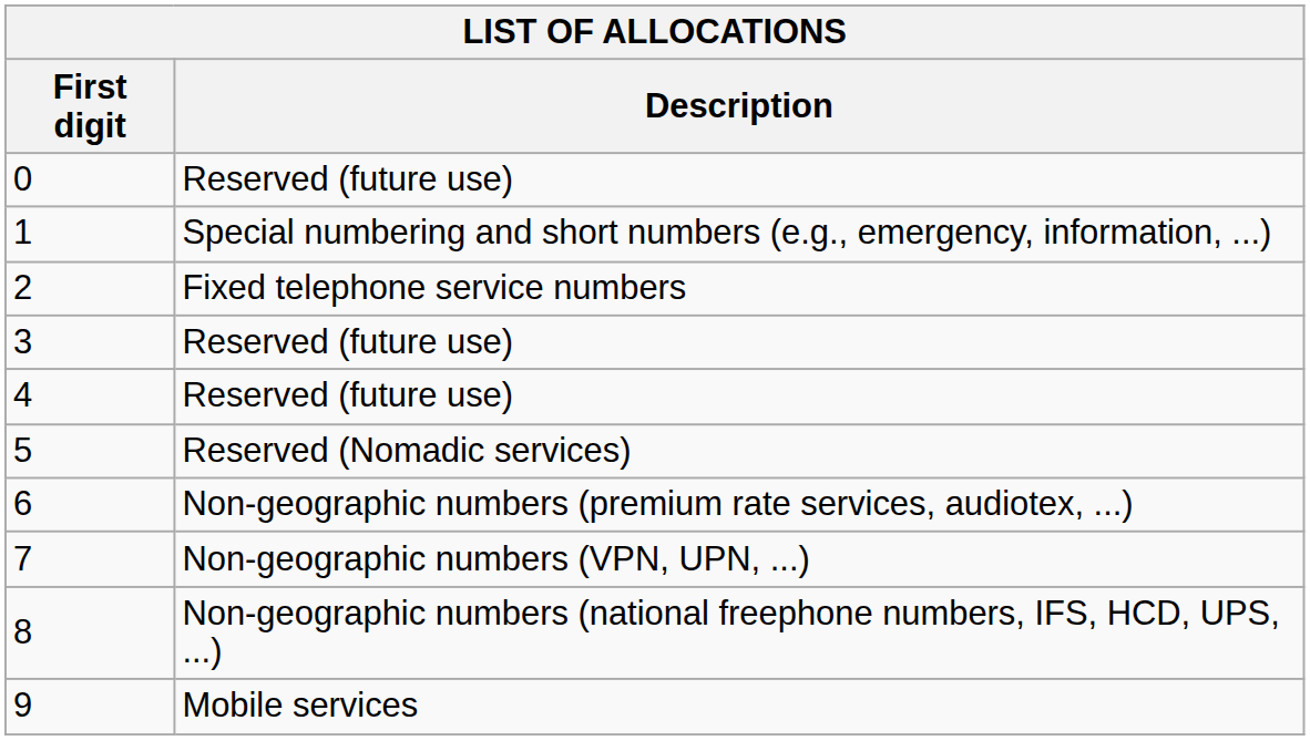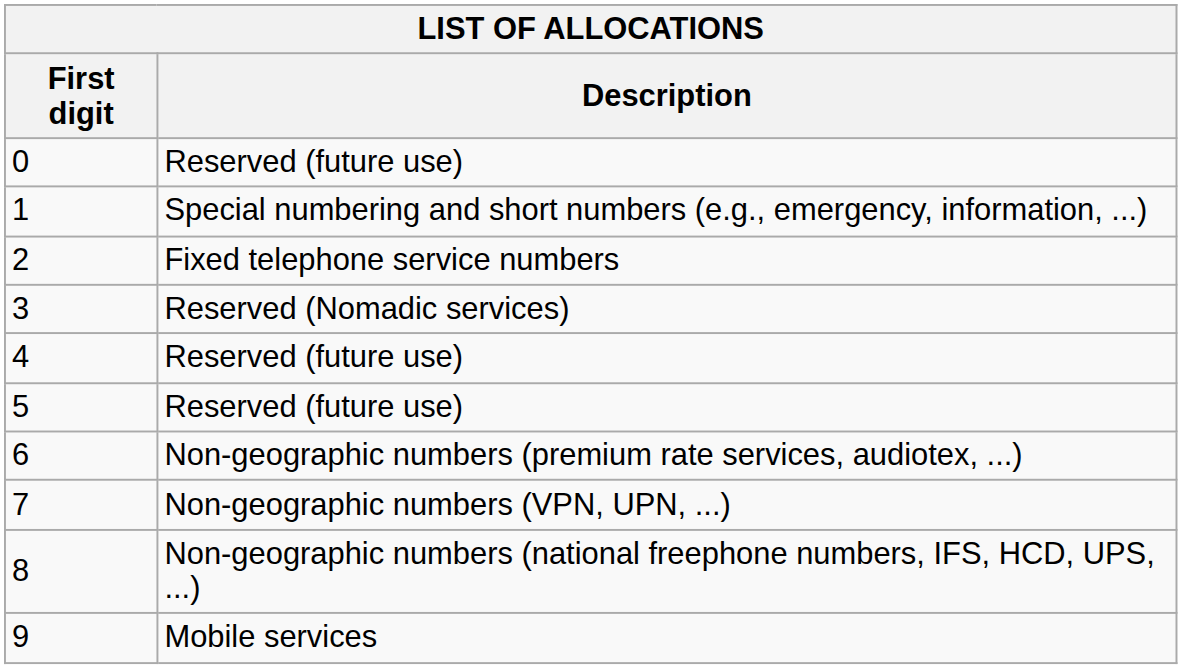3 | Description: Reserved (future use) -> Reserved (Nomadic services)
5 | Description: Reserved (Nomadic services) -> Reserved (future use)
